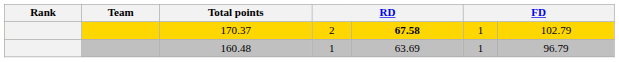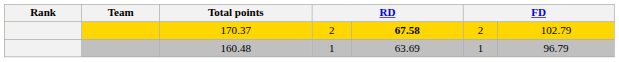170.37 | column 6: 1 -> 2
